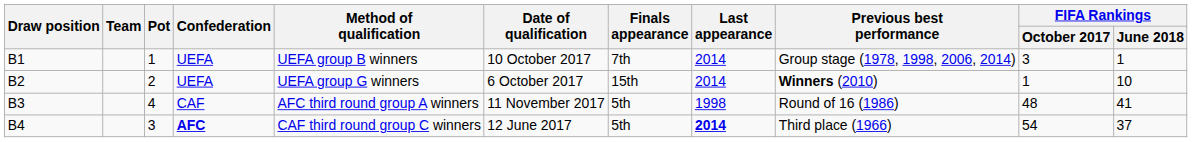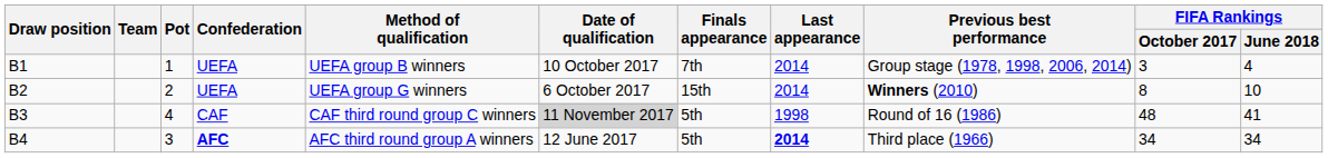B1 | FIFA Rankings / June 2018: 1 -> 4
B2 | FIFA Rankings / October 2017: 1 -> 8
B3 | Method of qualification: AFC third round group A winners -> CAF third round group C winners
B3 | Date of qualification: no background -> lightgrey background
B4 | Method of qualification: CAF third round group C winners -> AFC third round group A winners
B4 | FIFA Rankings / October 2017: 54 -> 34
B4 | FIFA Rankings / June 2018: 37 -> 34
